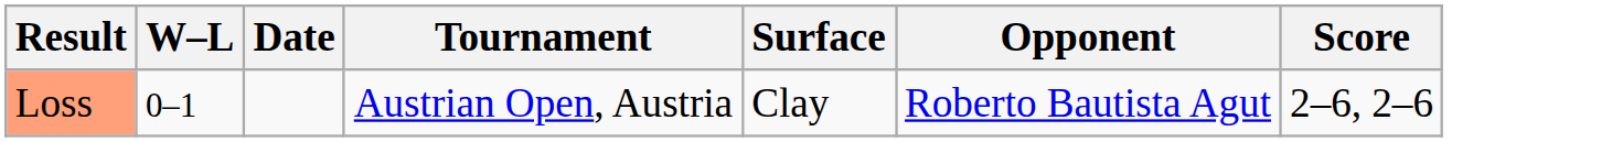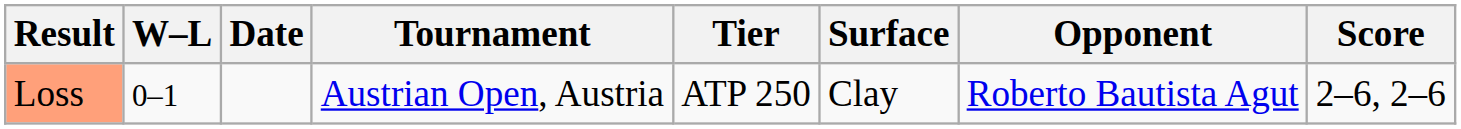+ column: Tier | ATP 250
